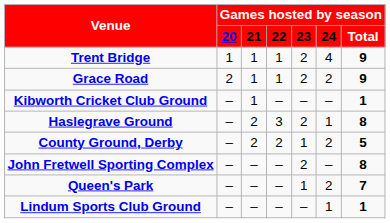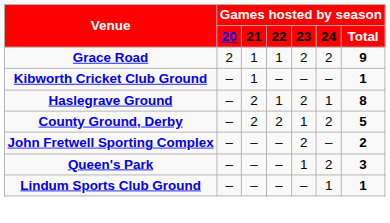- row: Trent Bridge | 1 | 1 | 1 | 2 | 4 | 9
Haslegrave Ground | column 4: 3 -> 1
John Fretwell Sporting Complex | column 7: 8 -> 2
Queen's Park | column 7: 7 -> 3
